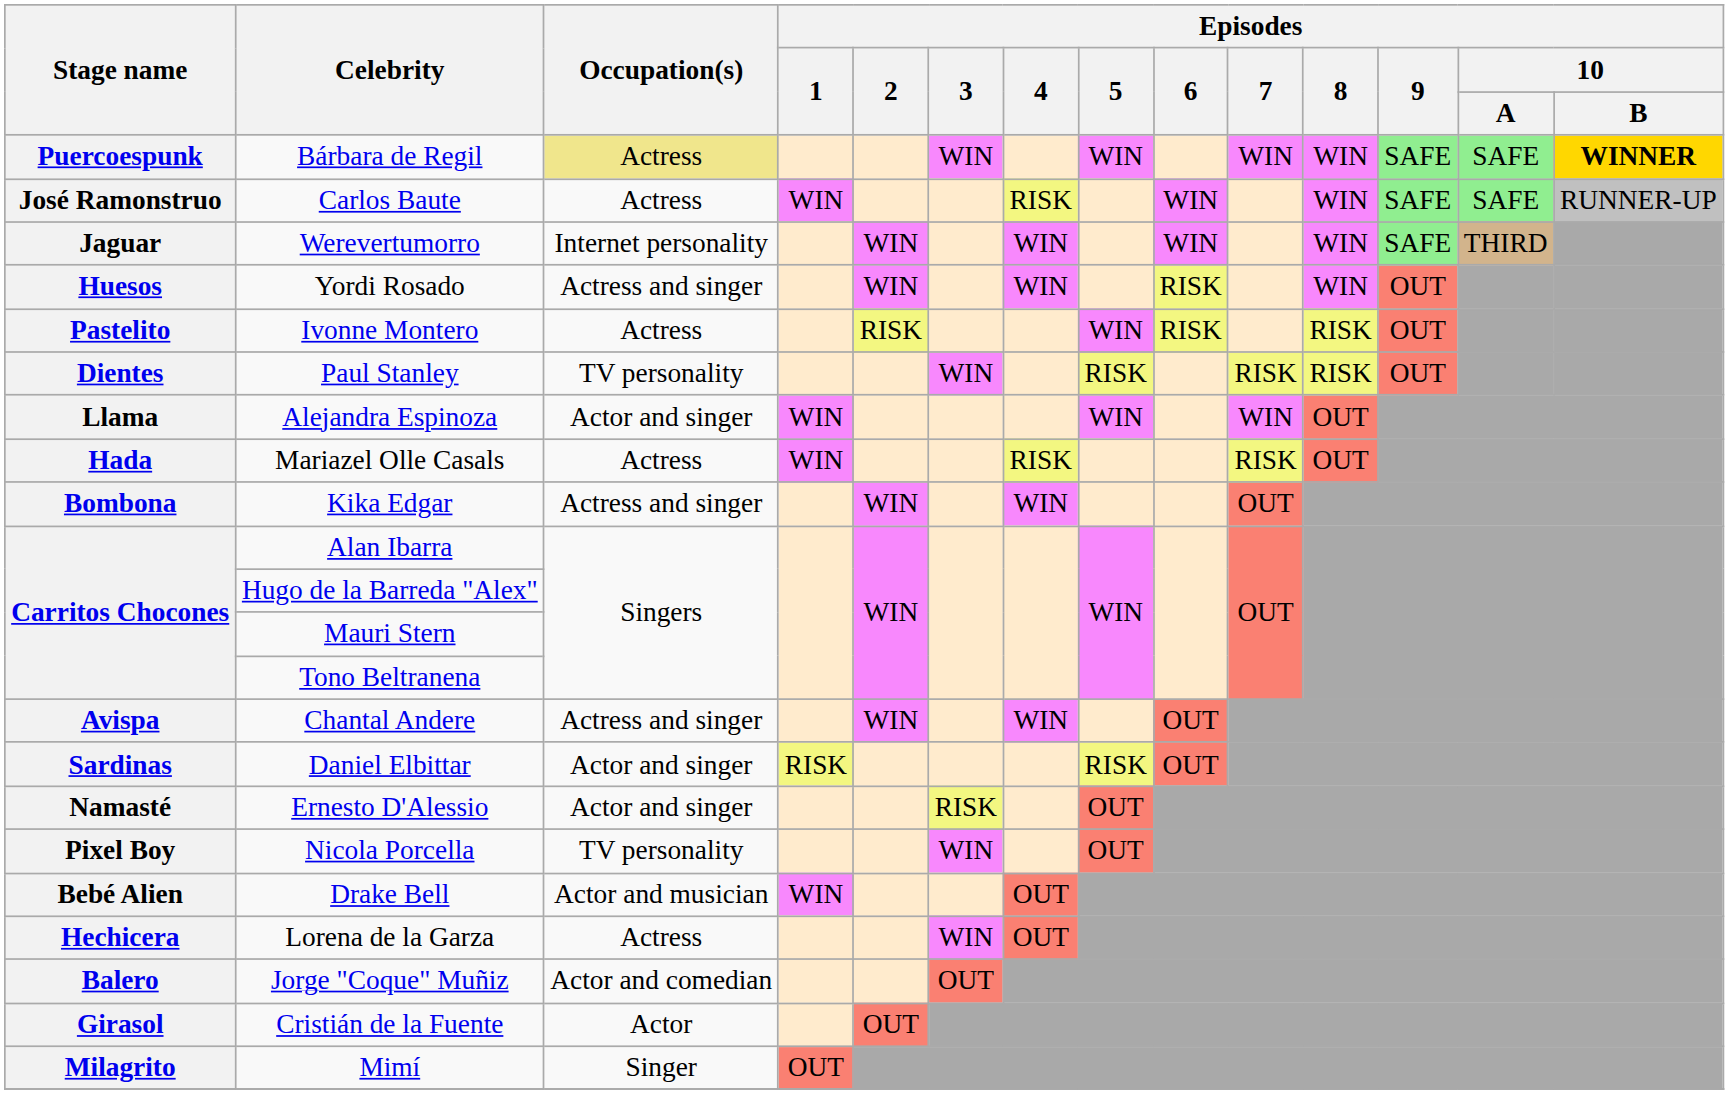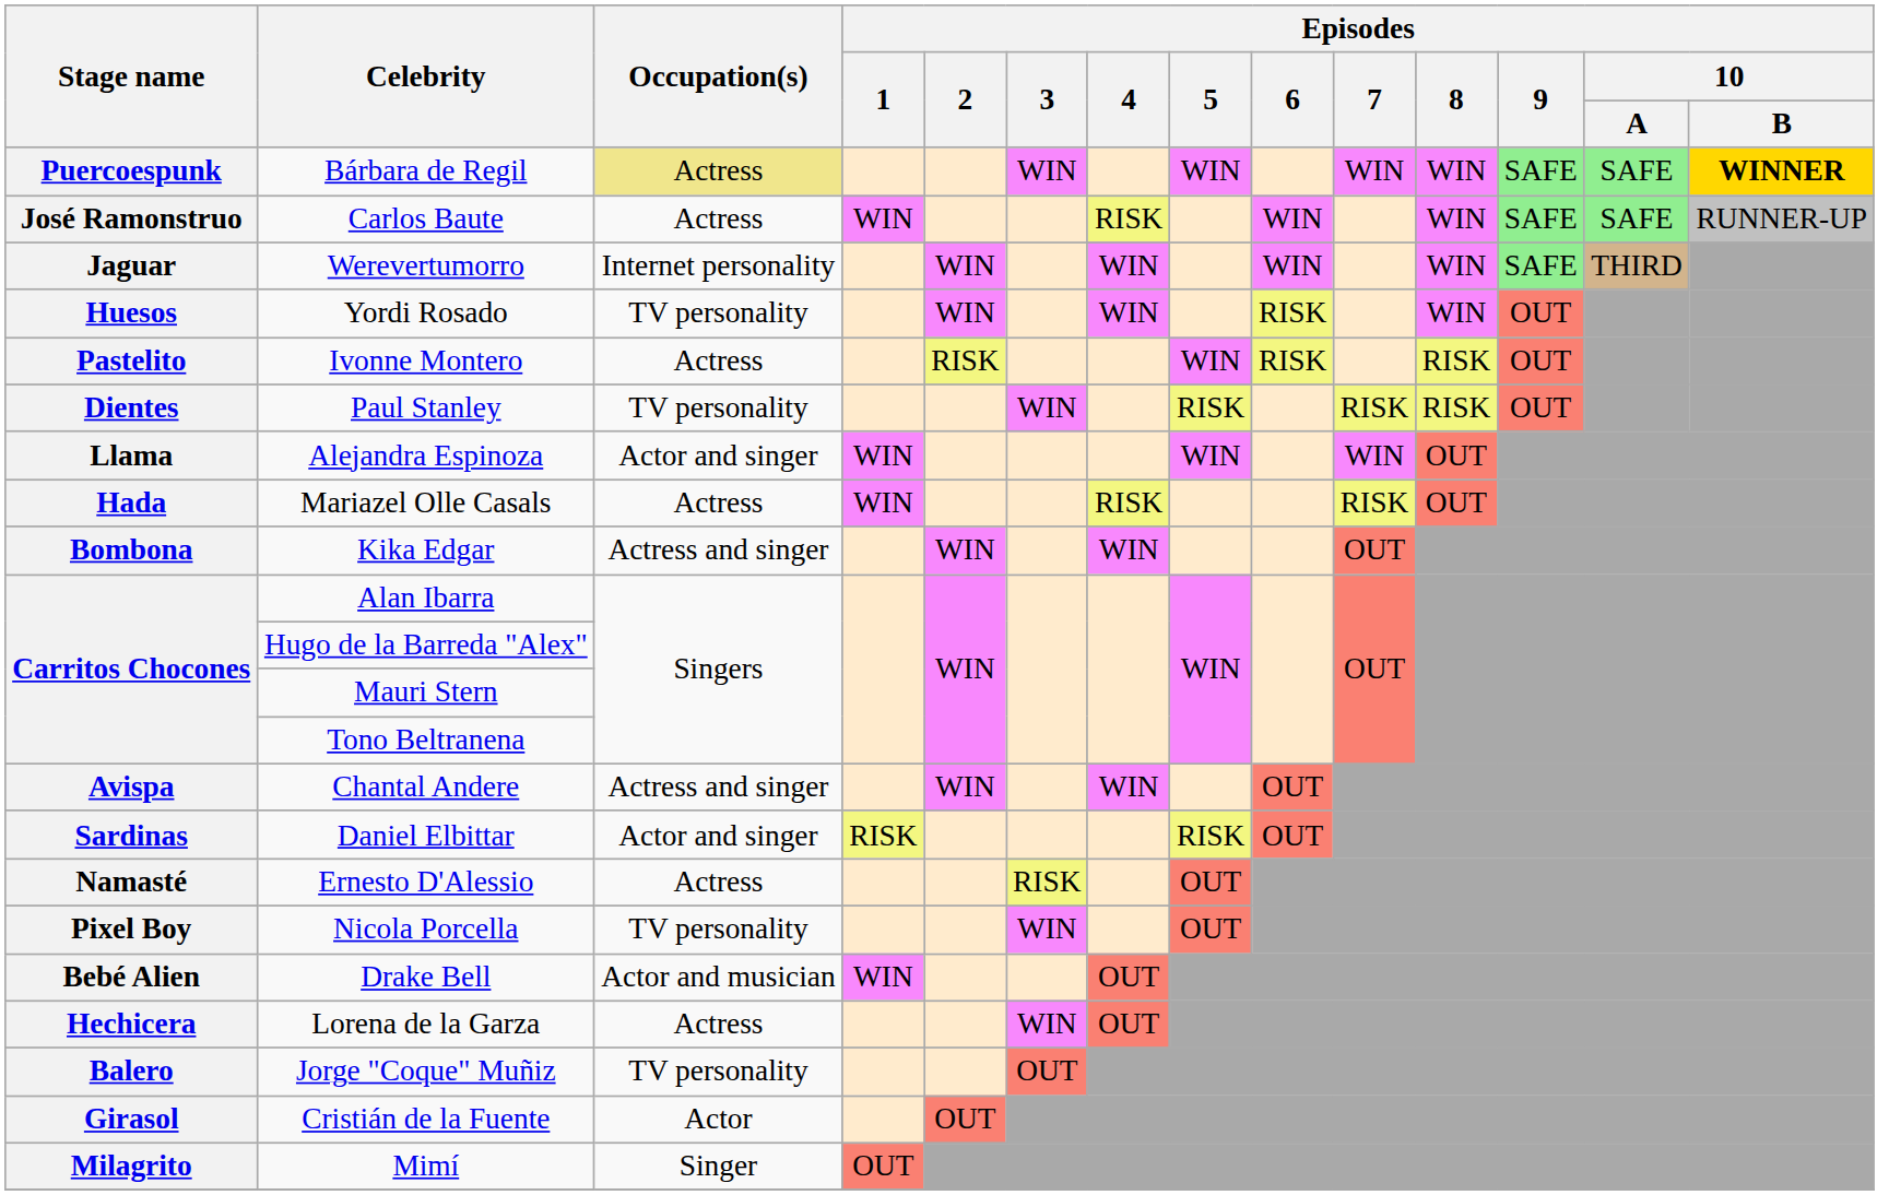Yordi Rosado | Occupation(s): Actress and singer -> TV personality
Ernesto D'Alessio | Occupation(s): Actor and singer -> Actress
Jorge "Coque" Muñiz | Occupation(s): Actor and comedian -> TV personality
